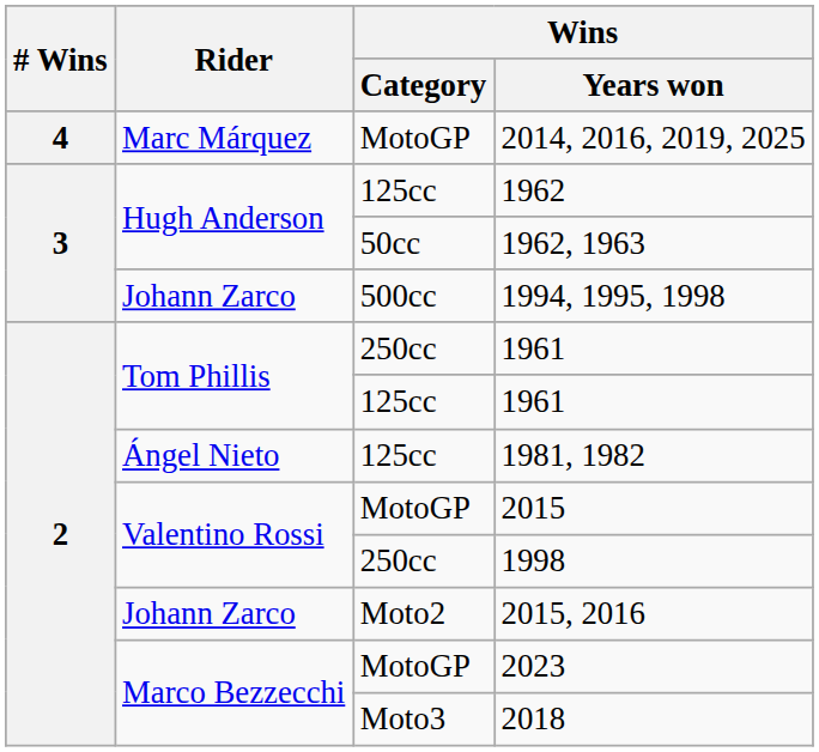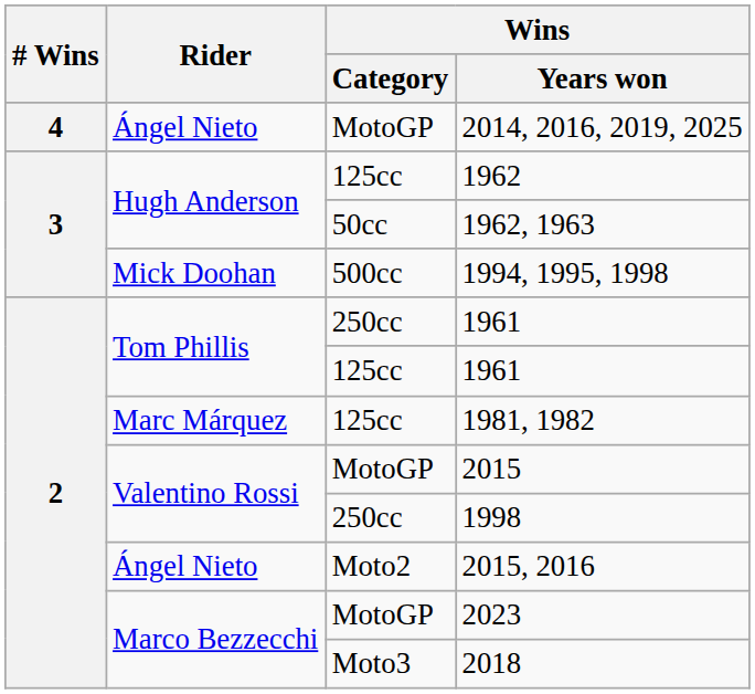2014, 2016, 2019, 2025 | Rider: Marc Márquez -> Ángel Nieto
1994, 1995, 1998 | Rider: Johann Zarco -> Mick Doohan
1981, 1982 | Rider: Ángel Nieto -> Marc Márquez
2015, 2016 | Rider: Johann Zarco -> Ángel Nieto
